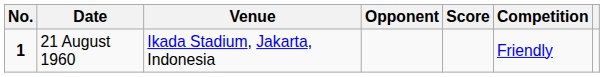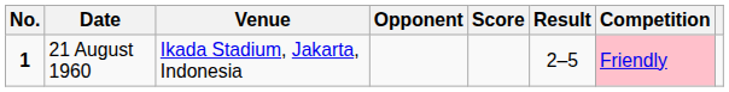+ column: Result | 2–5
21 August 1960 | Competition: no background -> pink background
